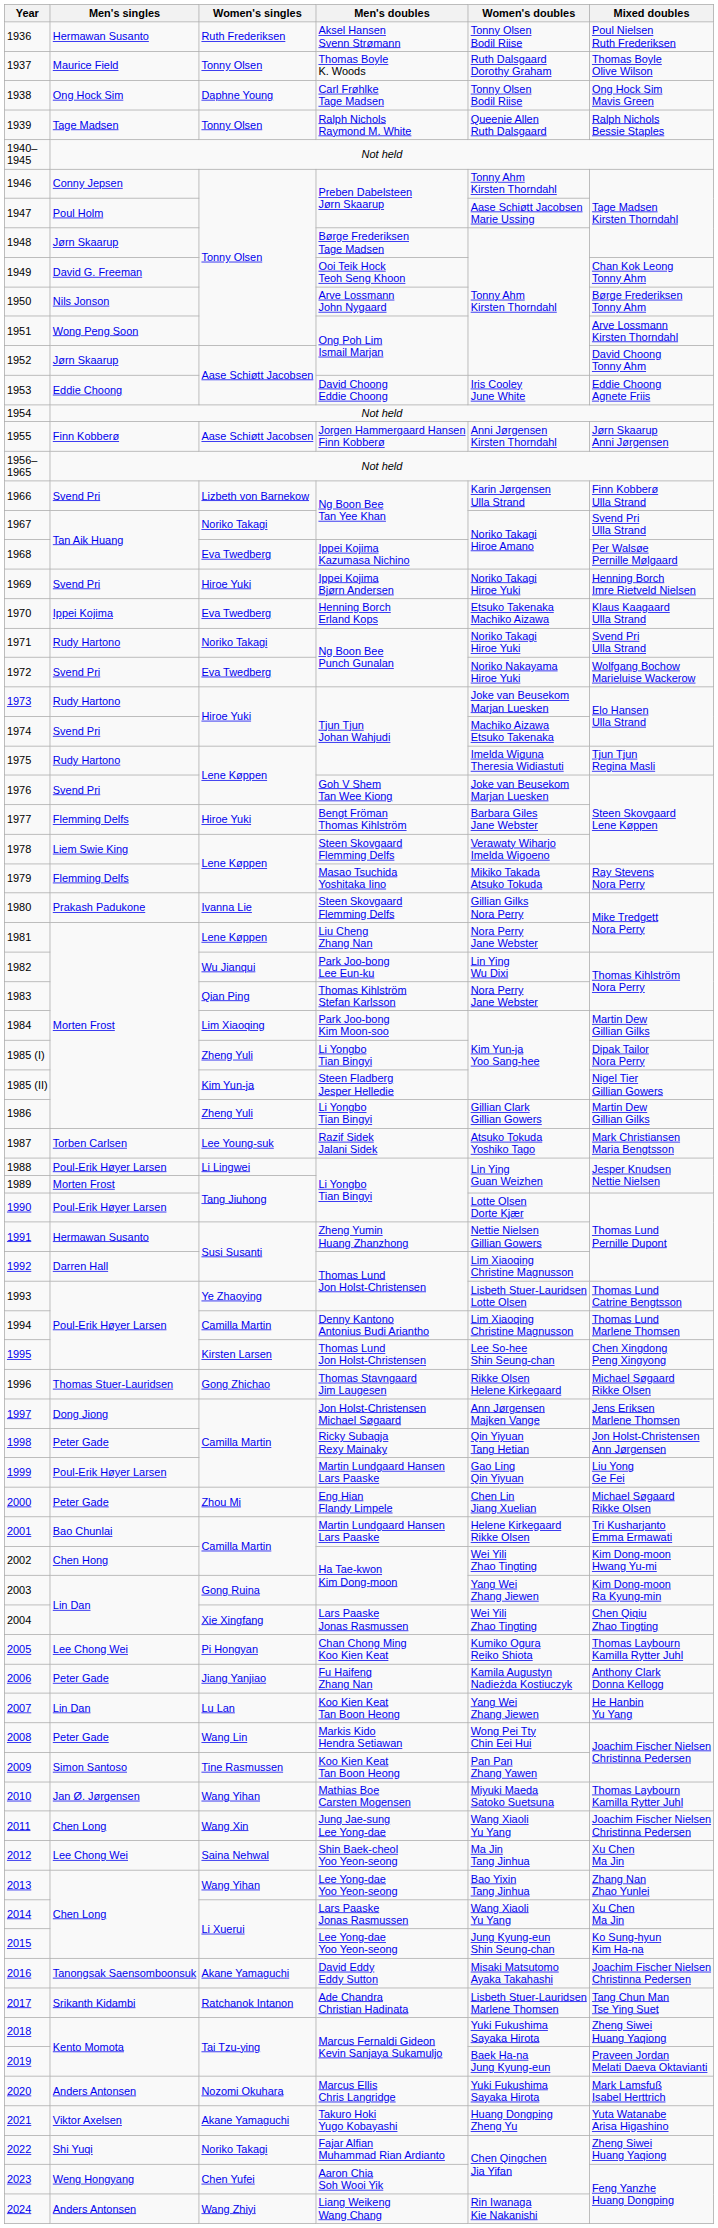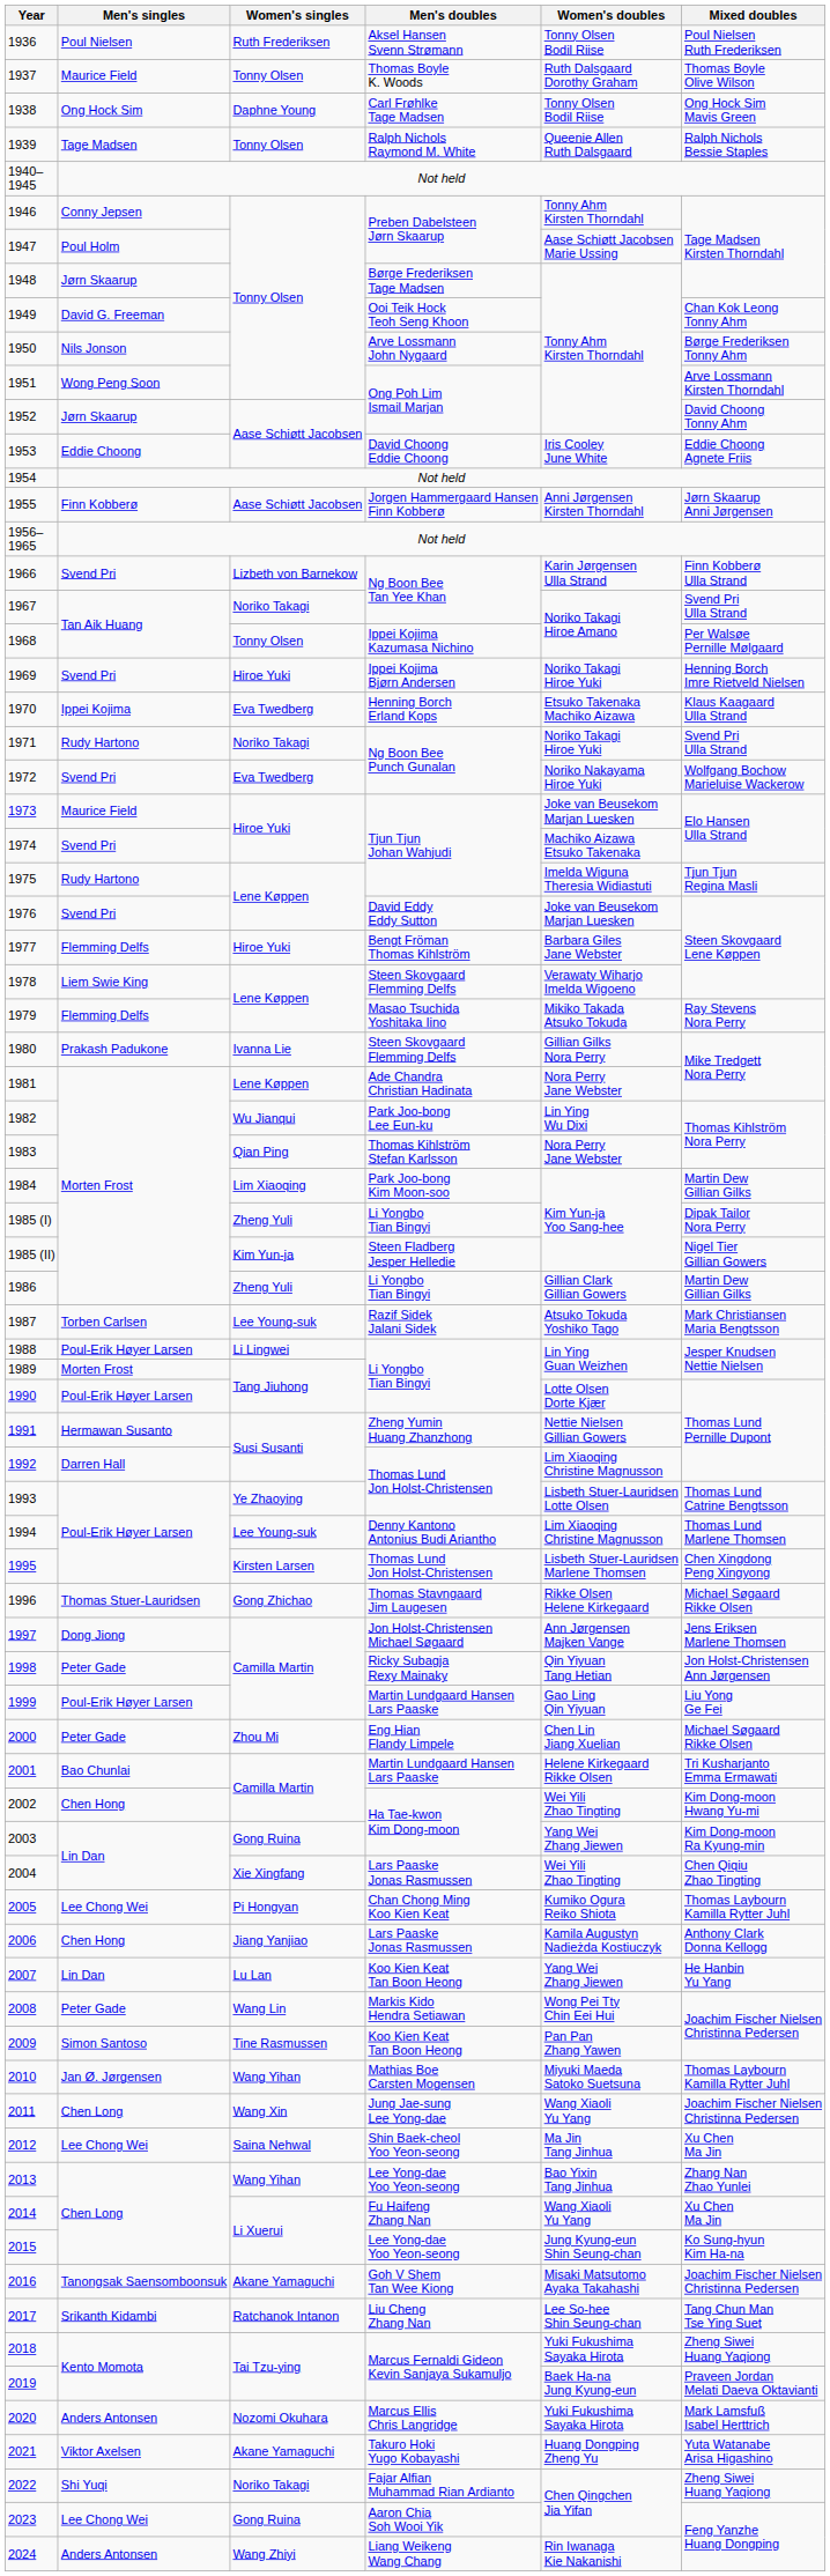1936 | Men's singles: Hermawan Susanto -> Poul Nielsen
1968 | Women's singles: Eva Twedberg -> Tonny Olsen
1973 | Men's singles: Rudy Hartono -> Maurice Field
1976 | Men's doubles: Goh V Shem Tan Wee Kiong -> David Eddy Eddy Sutton
1981 | Men's doubles: Liu Cheng Zhang Nan -> Ade Chandra Christian Hadinata
1994 | Women's singles: Camilla Martin -> Lee Young-suk
1995 | Women's doubles: Lee So-hee Shin Seung-chan -> Lisbeth Stuer-Lauridsen Marlene Thomsen
2006 | Men's singles: Peter Gade -> Chen Hong
2006 | Men's doubles: Fu Haifeng Zhang Nan -> Lars Paaske Jonas Rasmussen
2014 | Men's doubles: Lars Paaske Jonas Rasmussen -> Fu Haifeng Zhang Nan
2016 | Men's doubles: David Eddy Eddy Sutton -> Goh V Shem Tan Wee Kiong
2017 | Men's doubles: Ade Chandra Christian Hadinata -> Liu Cheng Zhang Nan
2017 | Women's doubles: Lisbeth Stuer-Lauridsen Marlene Thomsen -> Lee So-hee Shin Seung-chan
2023 | Men's singles: Weng Hongyang -> Lee Chong Wei
2023 | Women's singles: Chen Yufei -> Gong Ruina
